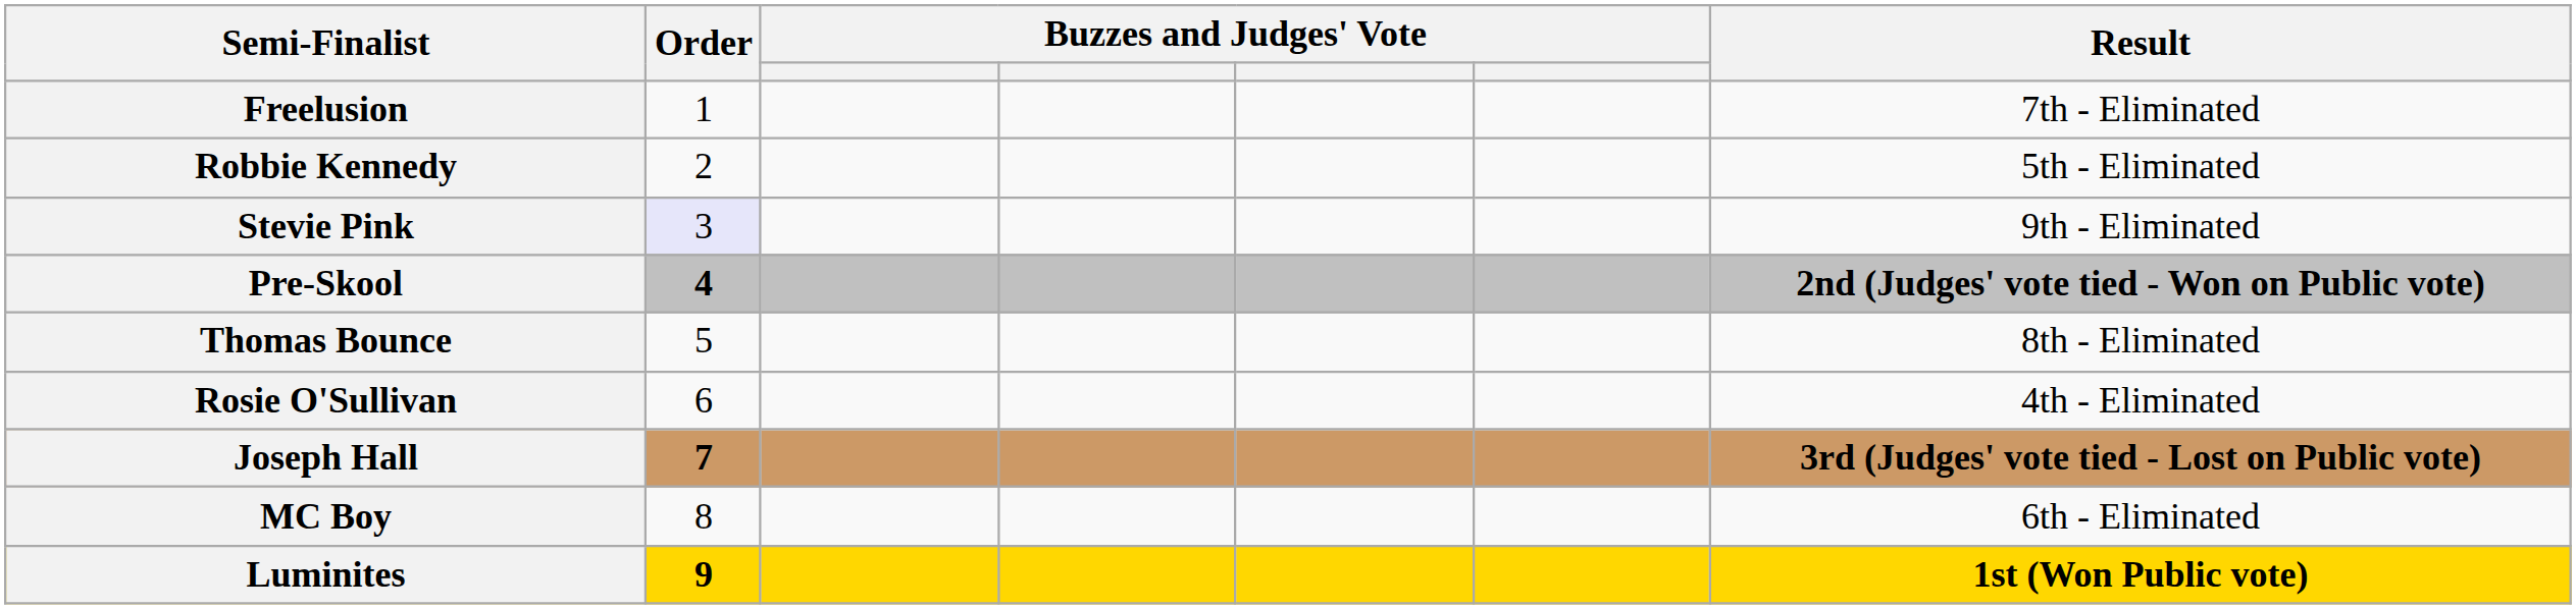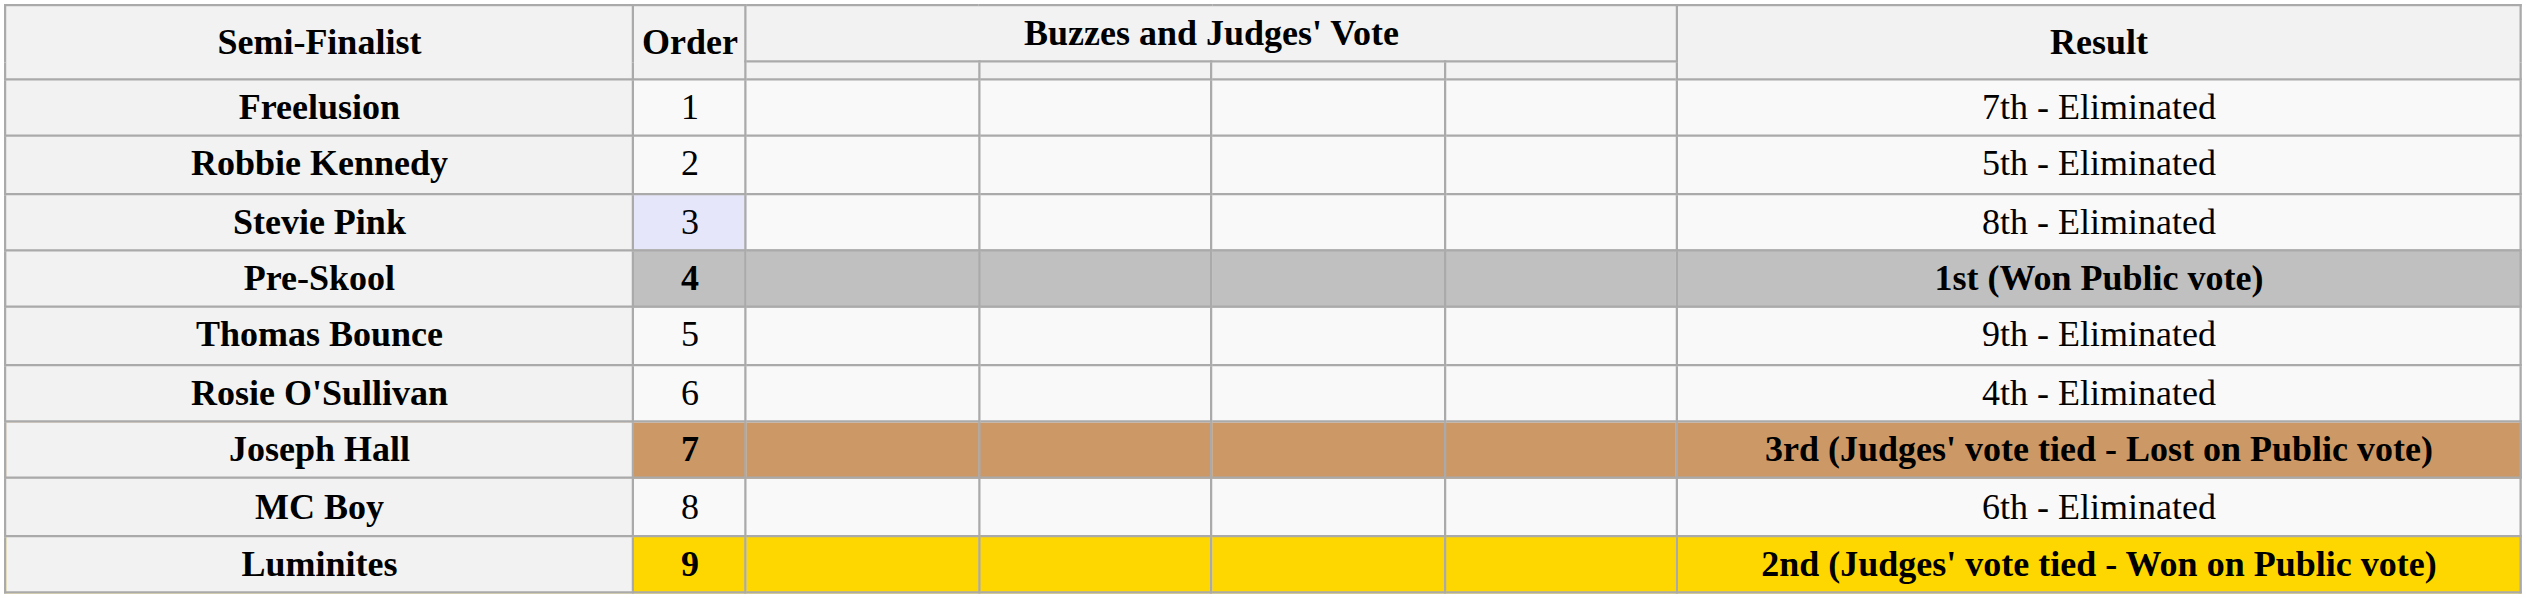Stevie Pink | Result: 9th - Eliminated -> 8th - Eliminated
Pre-Skool | Result: 2nd (Judges' vote tied - Won on Public vote) -> 1st (Won Public vote)
Thomas Bounce | Result: 8th - Eliminated -> 9th - Eliminated
Luminites | Result: 1st (Won Public vote) -> 2nd (Judges' vote tied - Won on Public vote)
